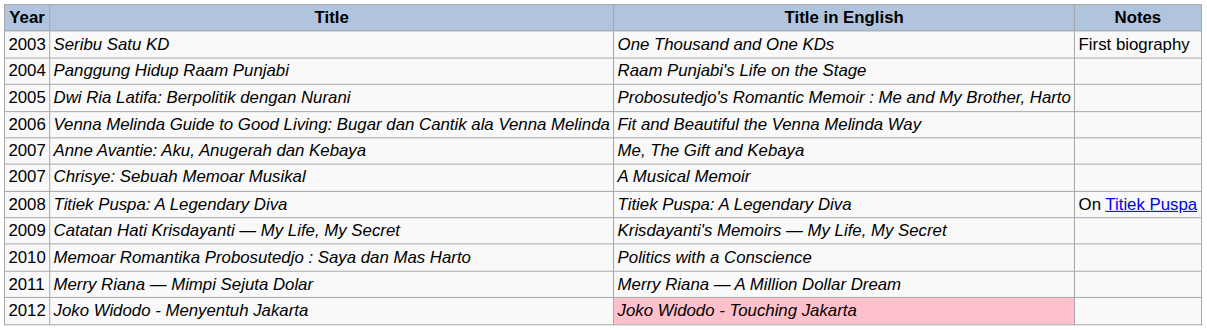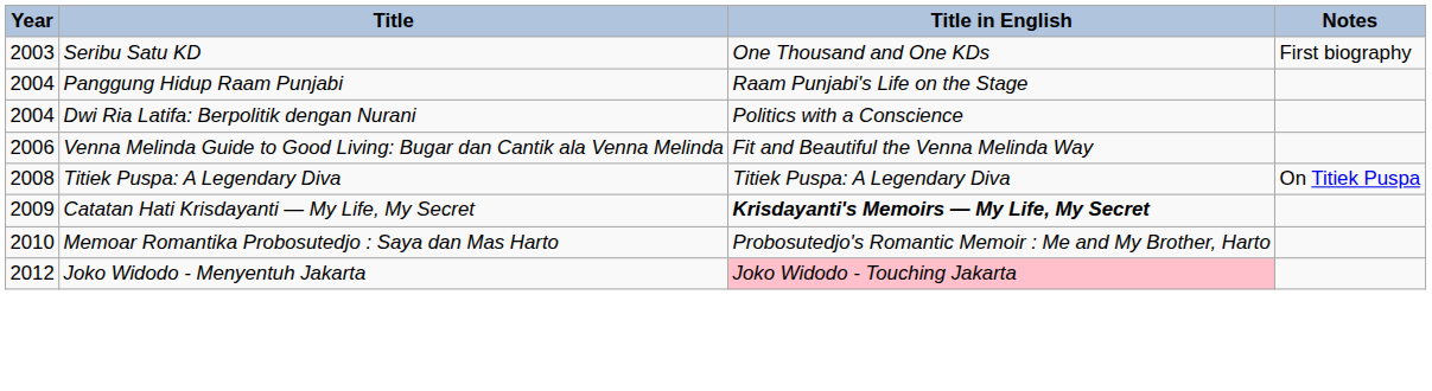Dwi Ria Latifa: Berpolitik dengan Nurani | Year: 2005 -> 2004
Dwi Ria Latifa: Berpolitik dengan Nurani | Title in English: Probosutedjo's Romantic Memoir : Me and My Brother, Harto -> Politics with a Conscience
- row: 2007 | Anne Avantie: Aku, Anugerah dan Kebaya | Me, The Gift and Kebaya
- row: 2007 | Chrisye: Sebuah Memoar Musikal | A Musical Memoir
Catatan Hati Krisdayanti — My Life, My Secret | Title in English: normal -> bold
Memoar Romantika Probosutedjo : Saya dan Mas Harto | Title in English: Politics with a Conscience -> Probosutedjo's Romantic Memoir : Me and My Brother, Harto
- row: 2011 | Merry Riana — Mimpi Sejuta Dolar | Merry Riana — A Million Dollar Dream
